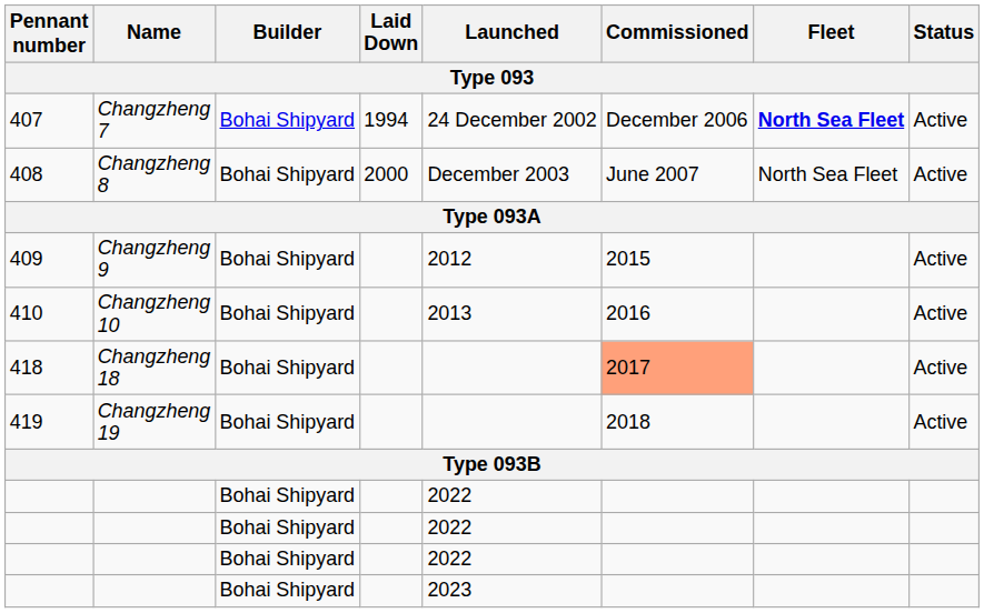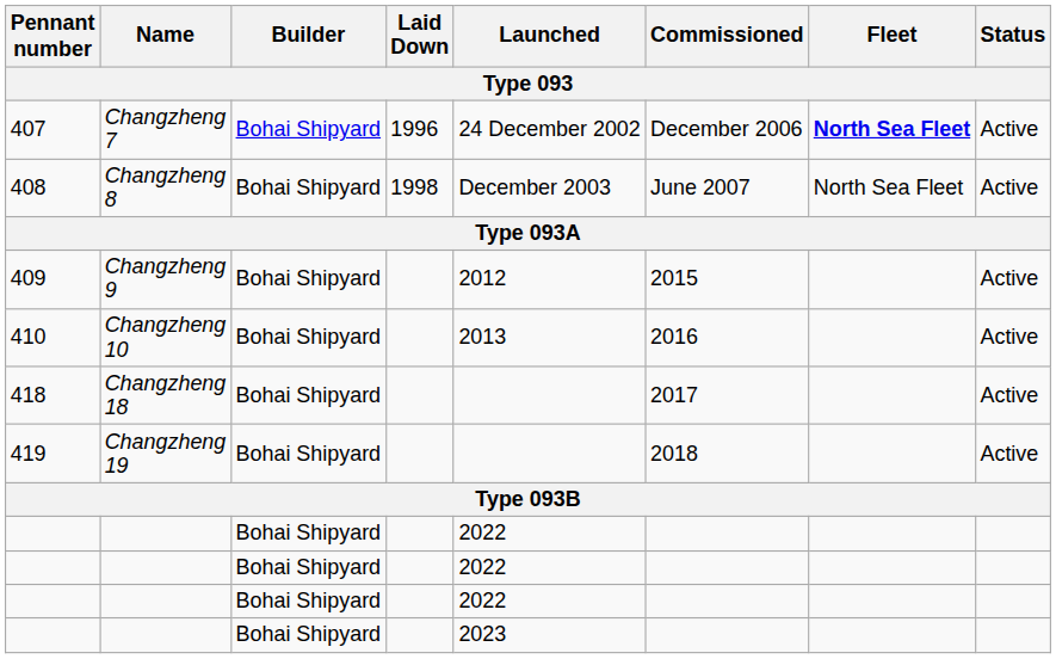407 | Laid Down: 1994 -> 1996
408 | Laid Down: 2000 -> 1998
418 | Commissioned: lightsalmon background -> no background
